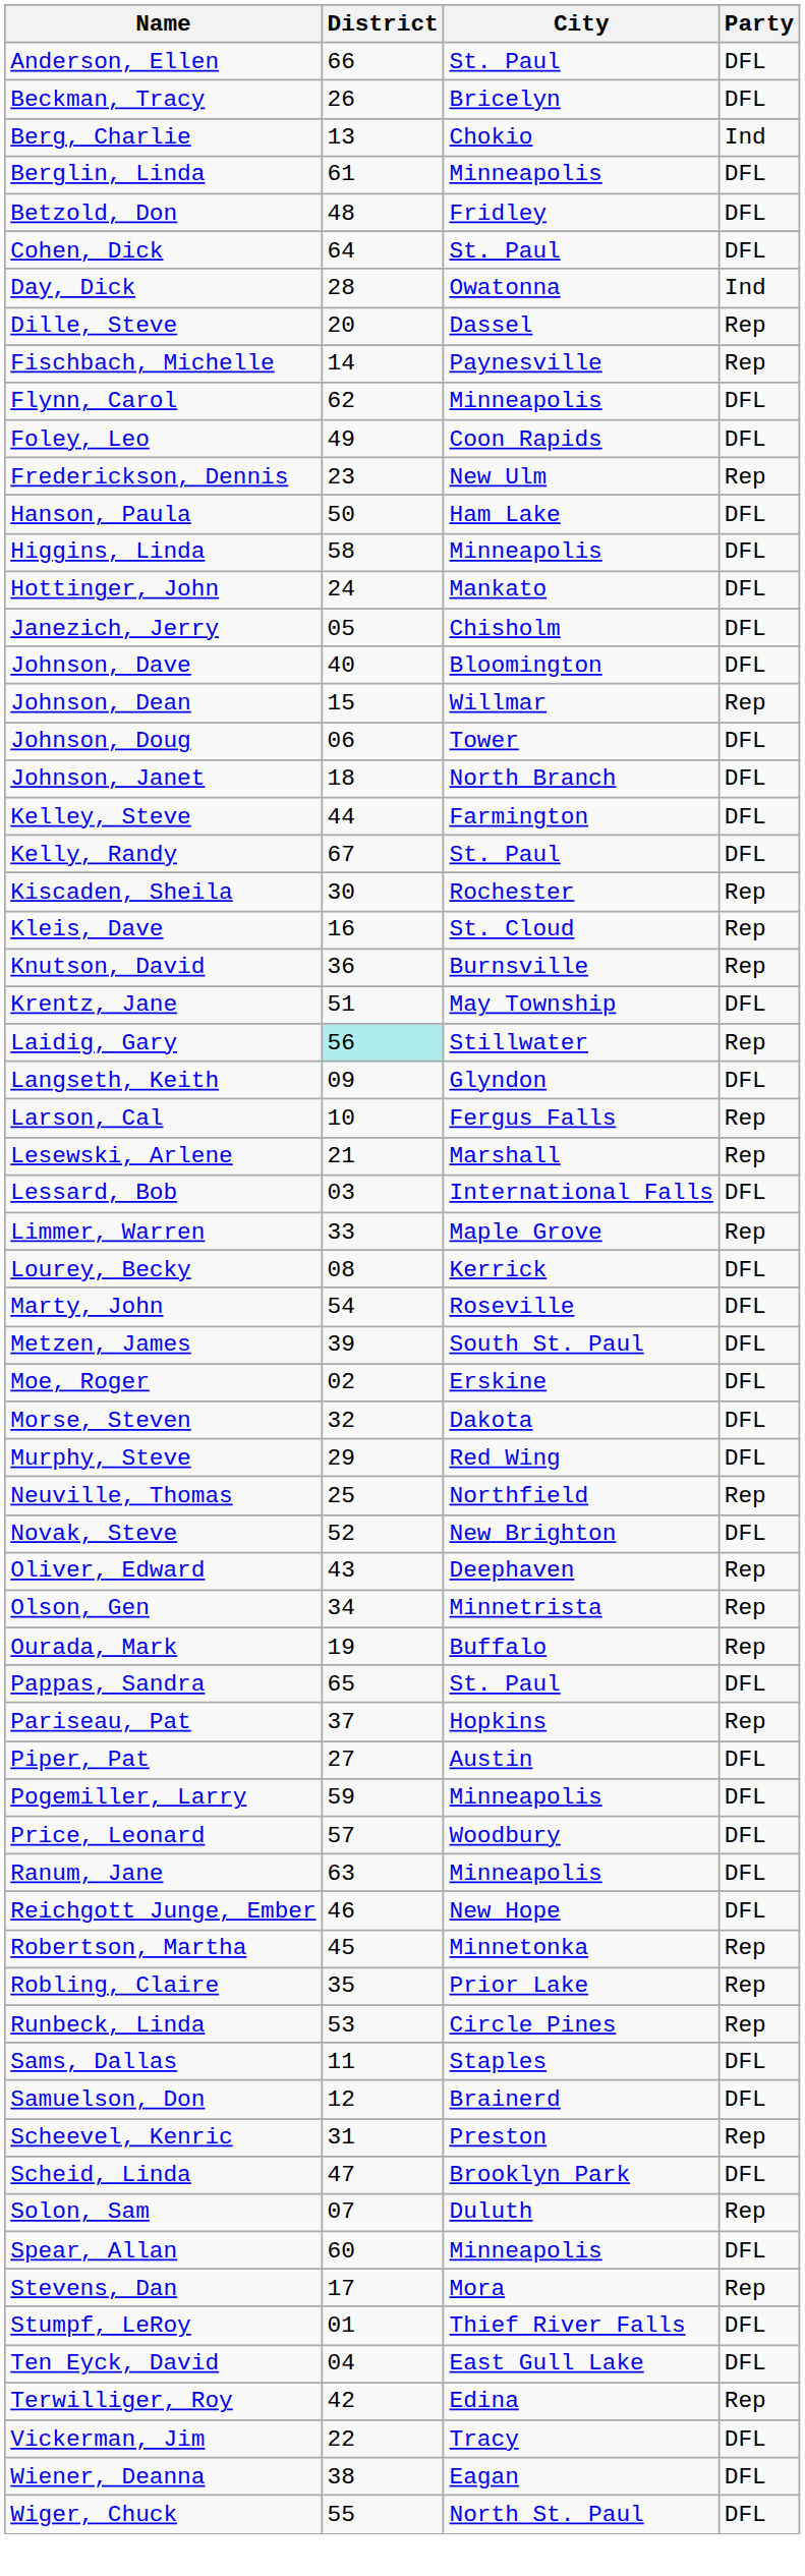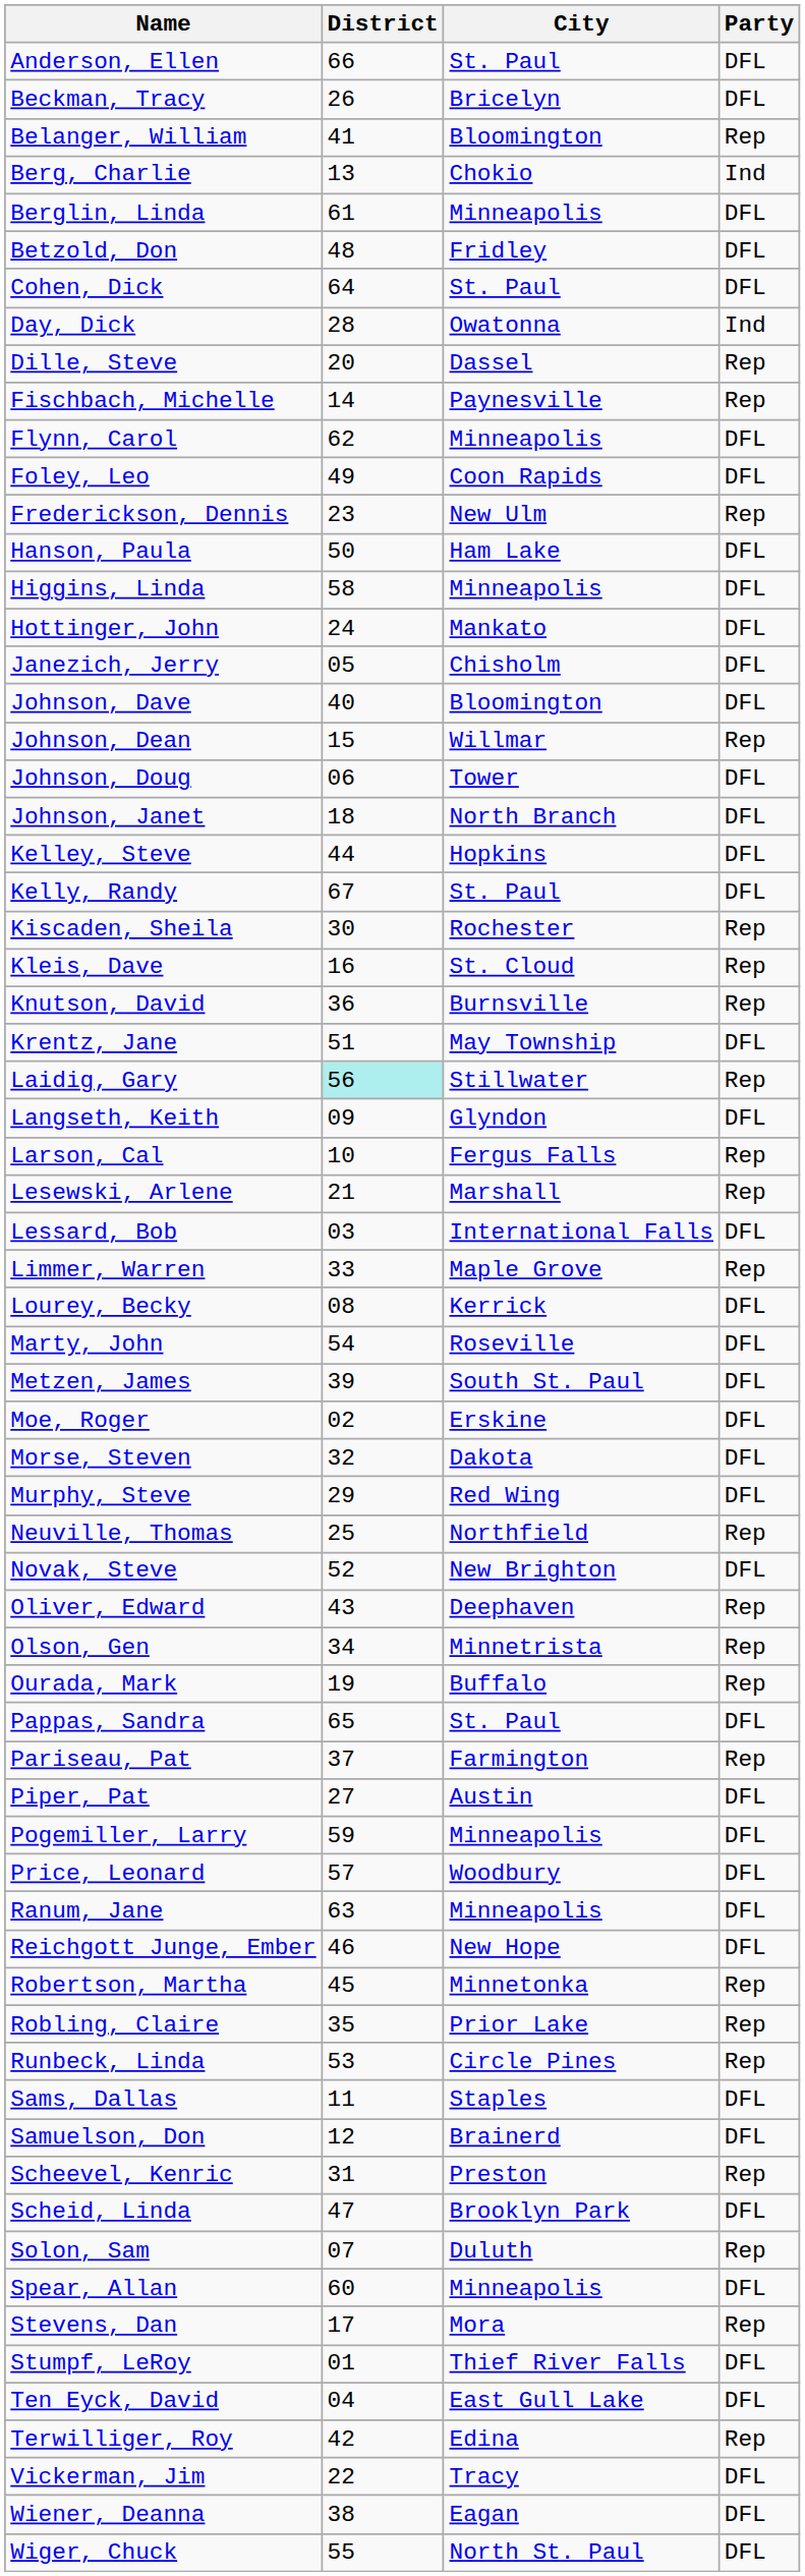+ row: Belanger, William | 41 | Bloomington | Rep
Kelley, Steve | City: Farmington -> Hopkins
Pariseau, Pat | City: Hopkins -> Farmington
